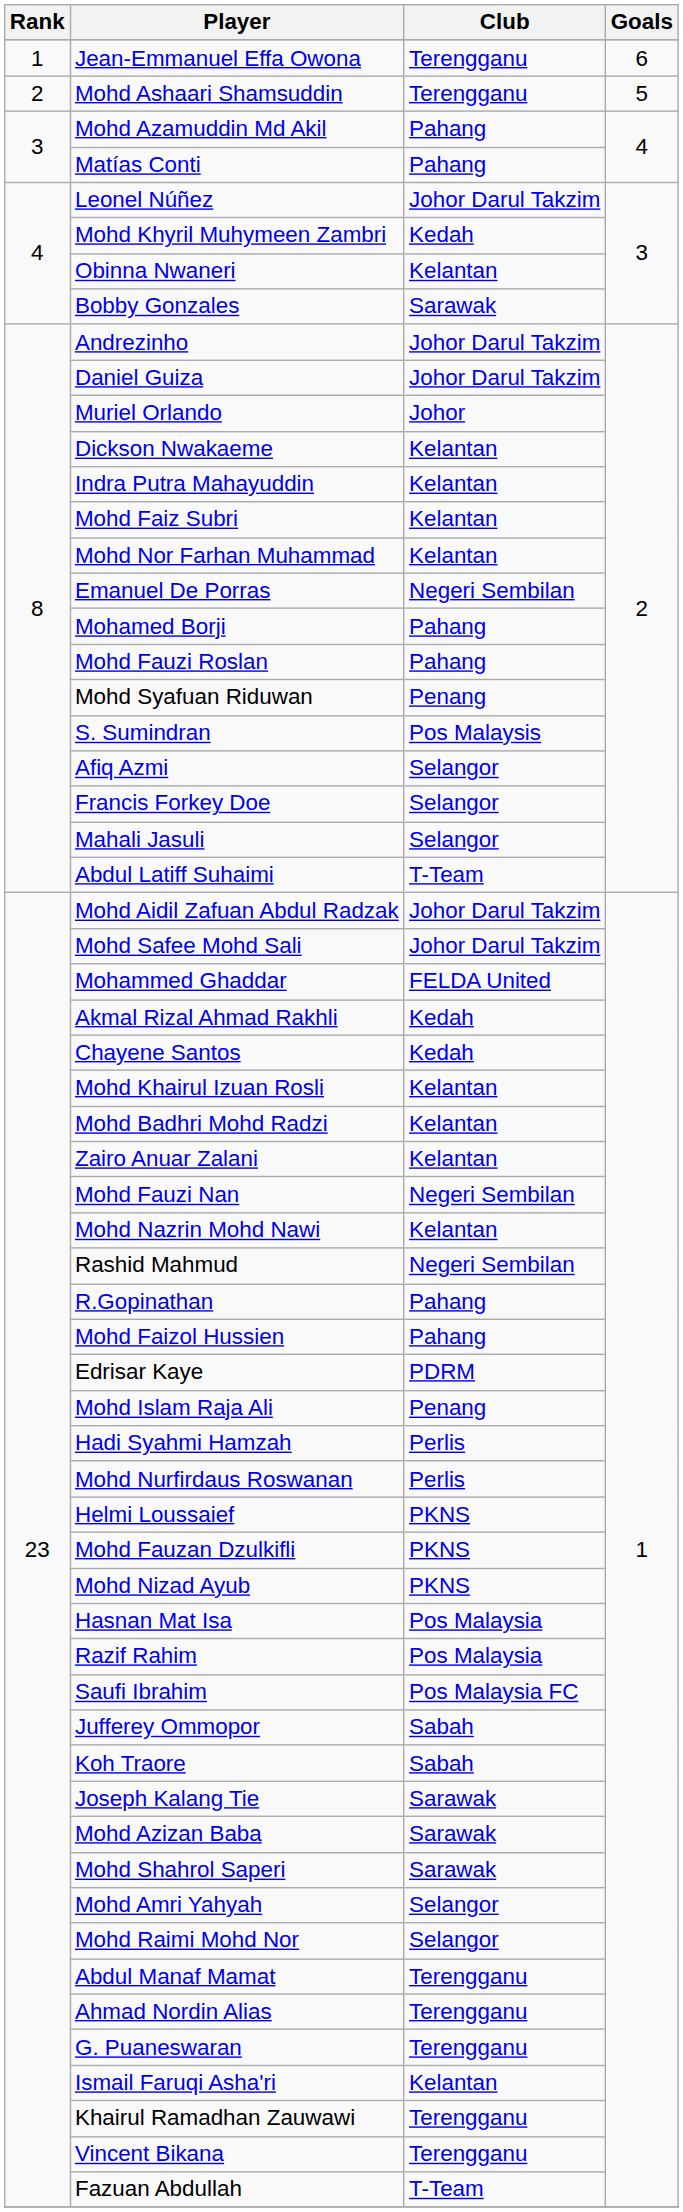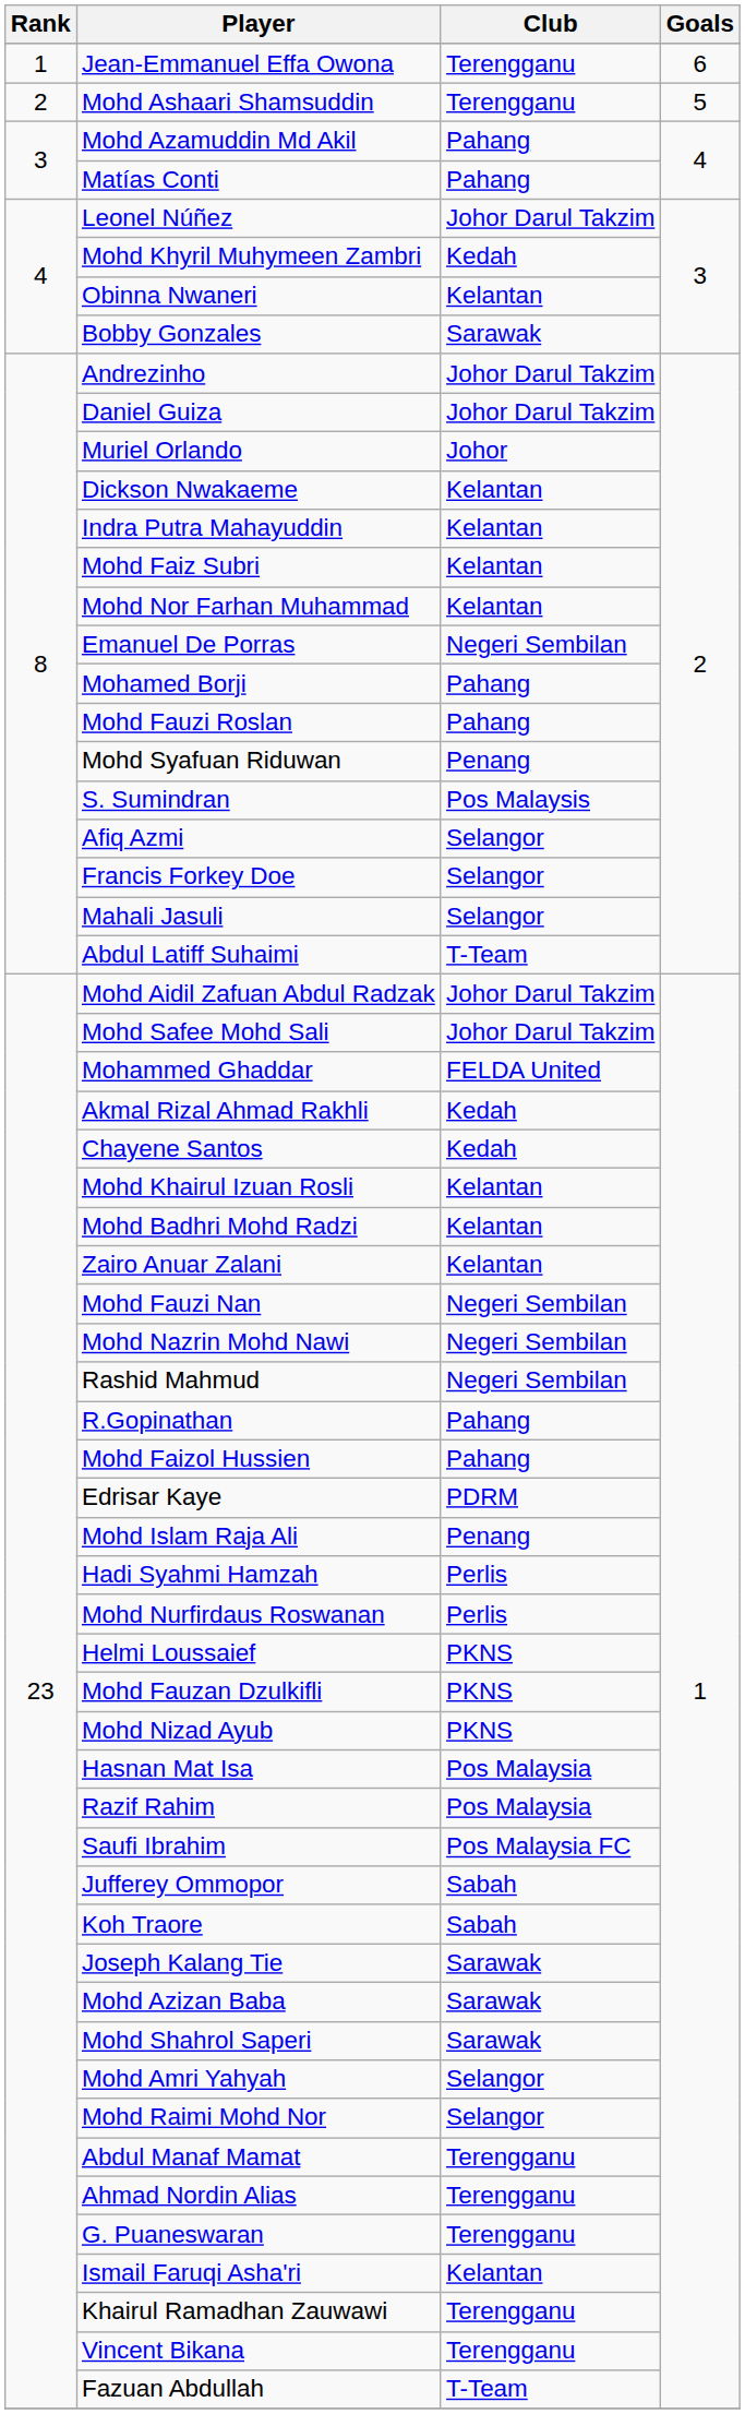Mohd Nazrin Mohd Nawi | Club: Kelantan -> Negeri Sembilan
